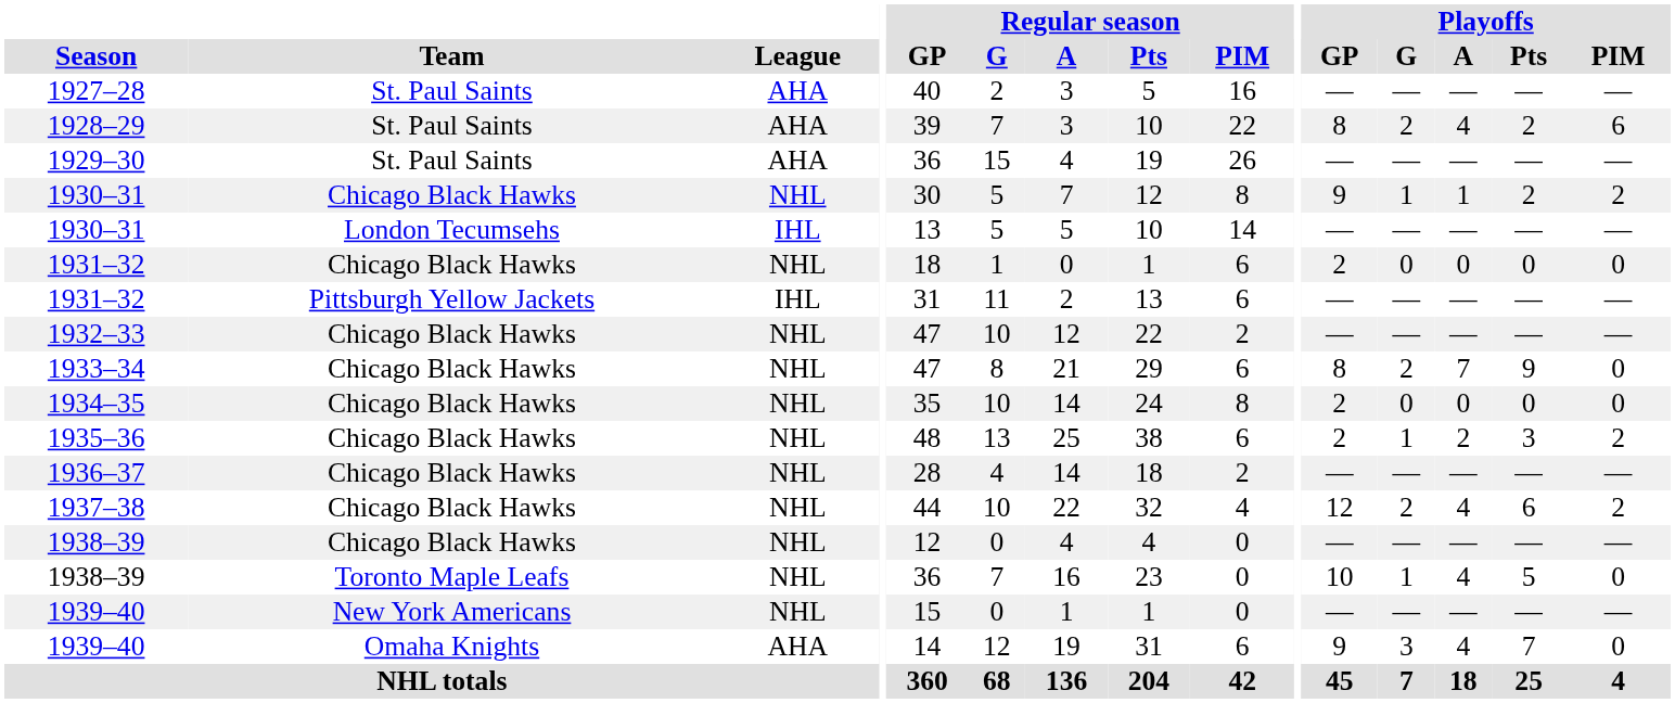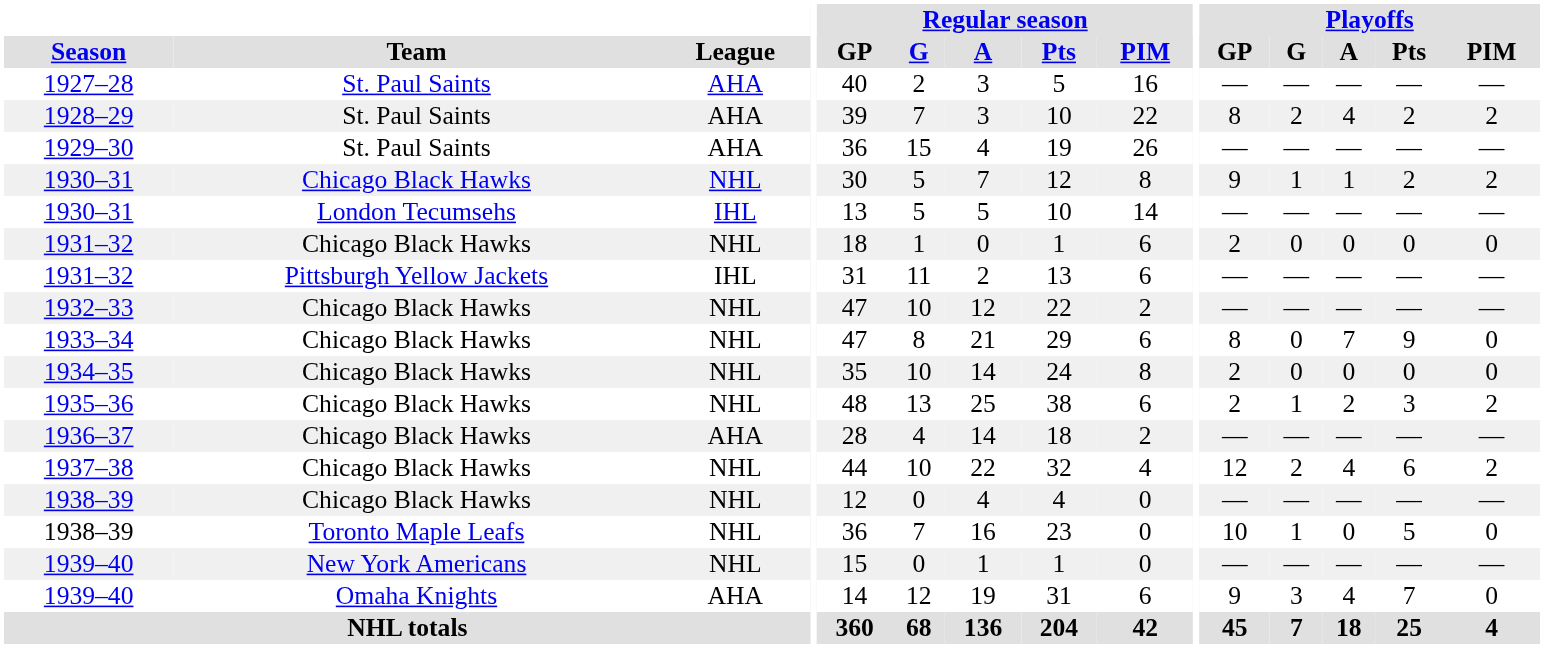1928–29 | Playoffs / PIM: 6 -> 2
1933–34 | Playoffs / G: 2 -> 0
1936–37 | League: NHL -> AHA
1938–39 / Toronto Maple Leafs | Playoffs / A: 4 -> 0
